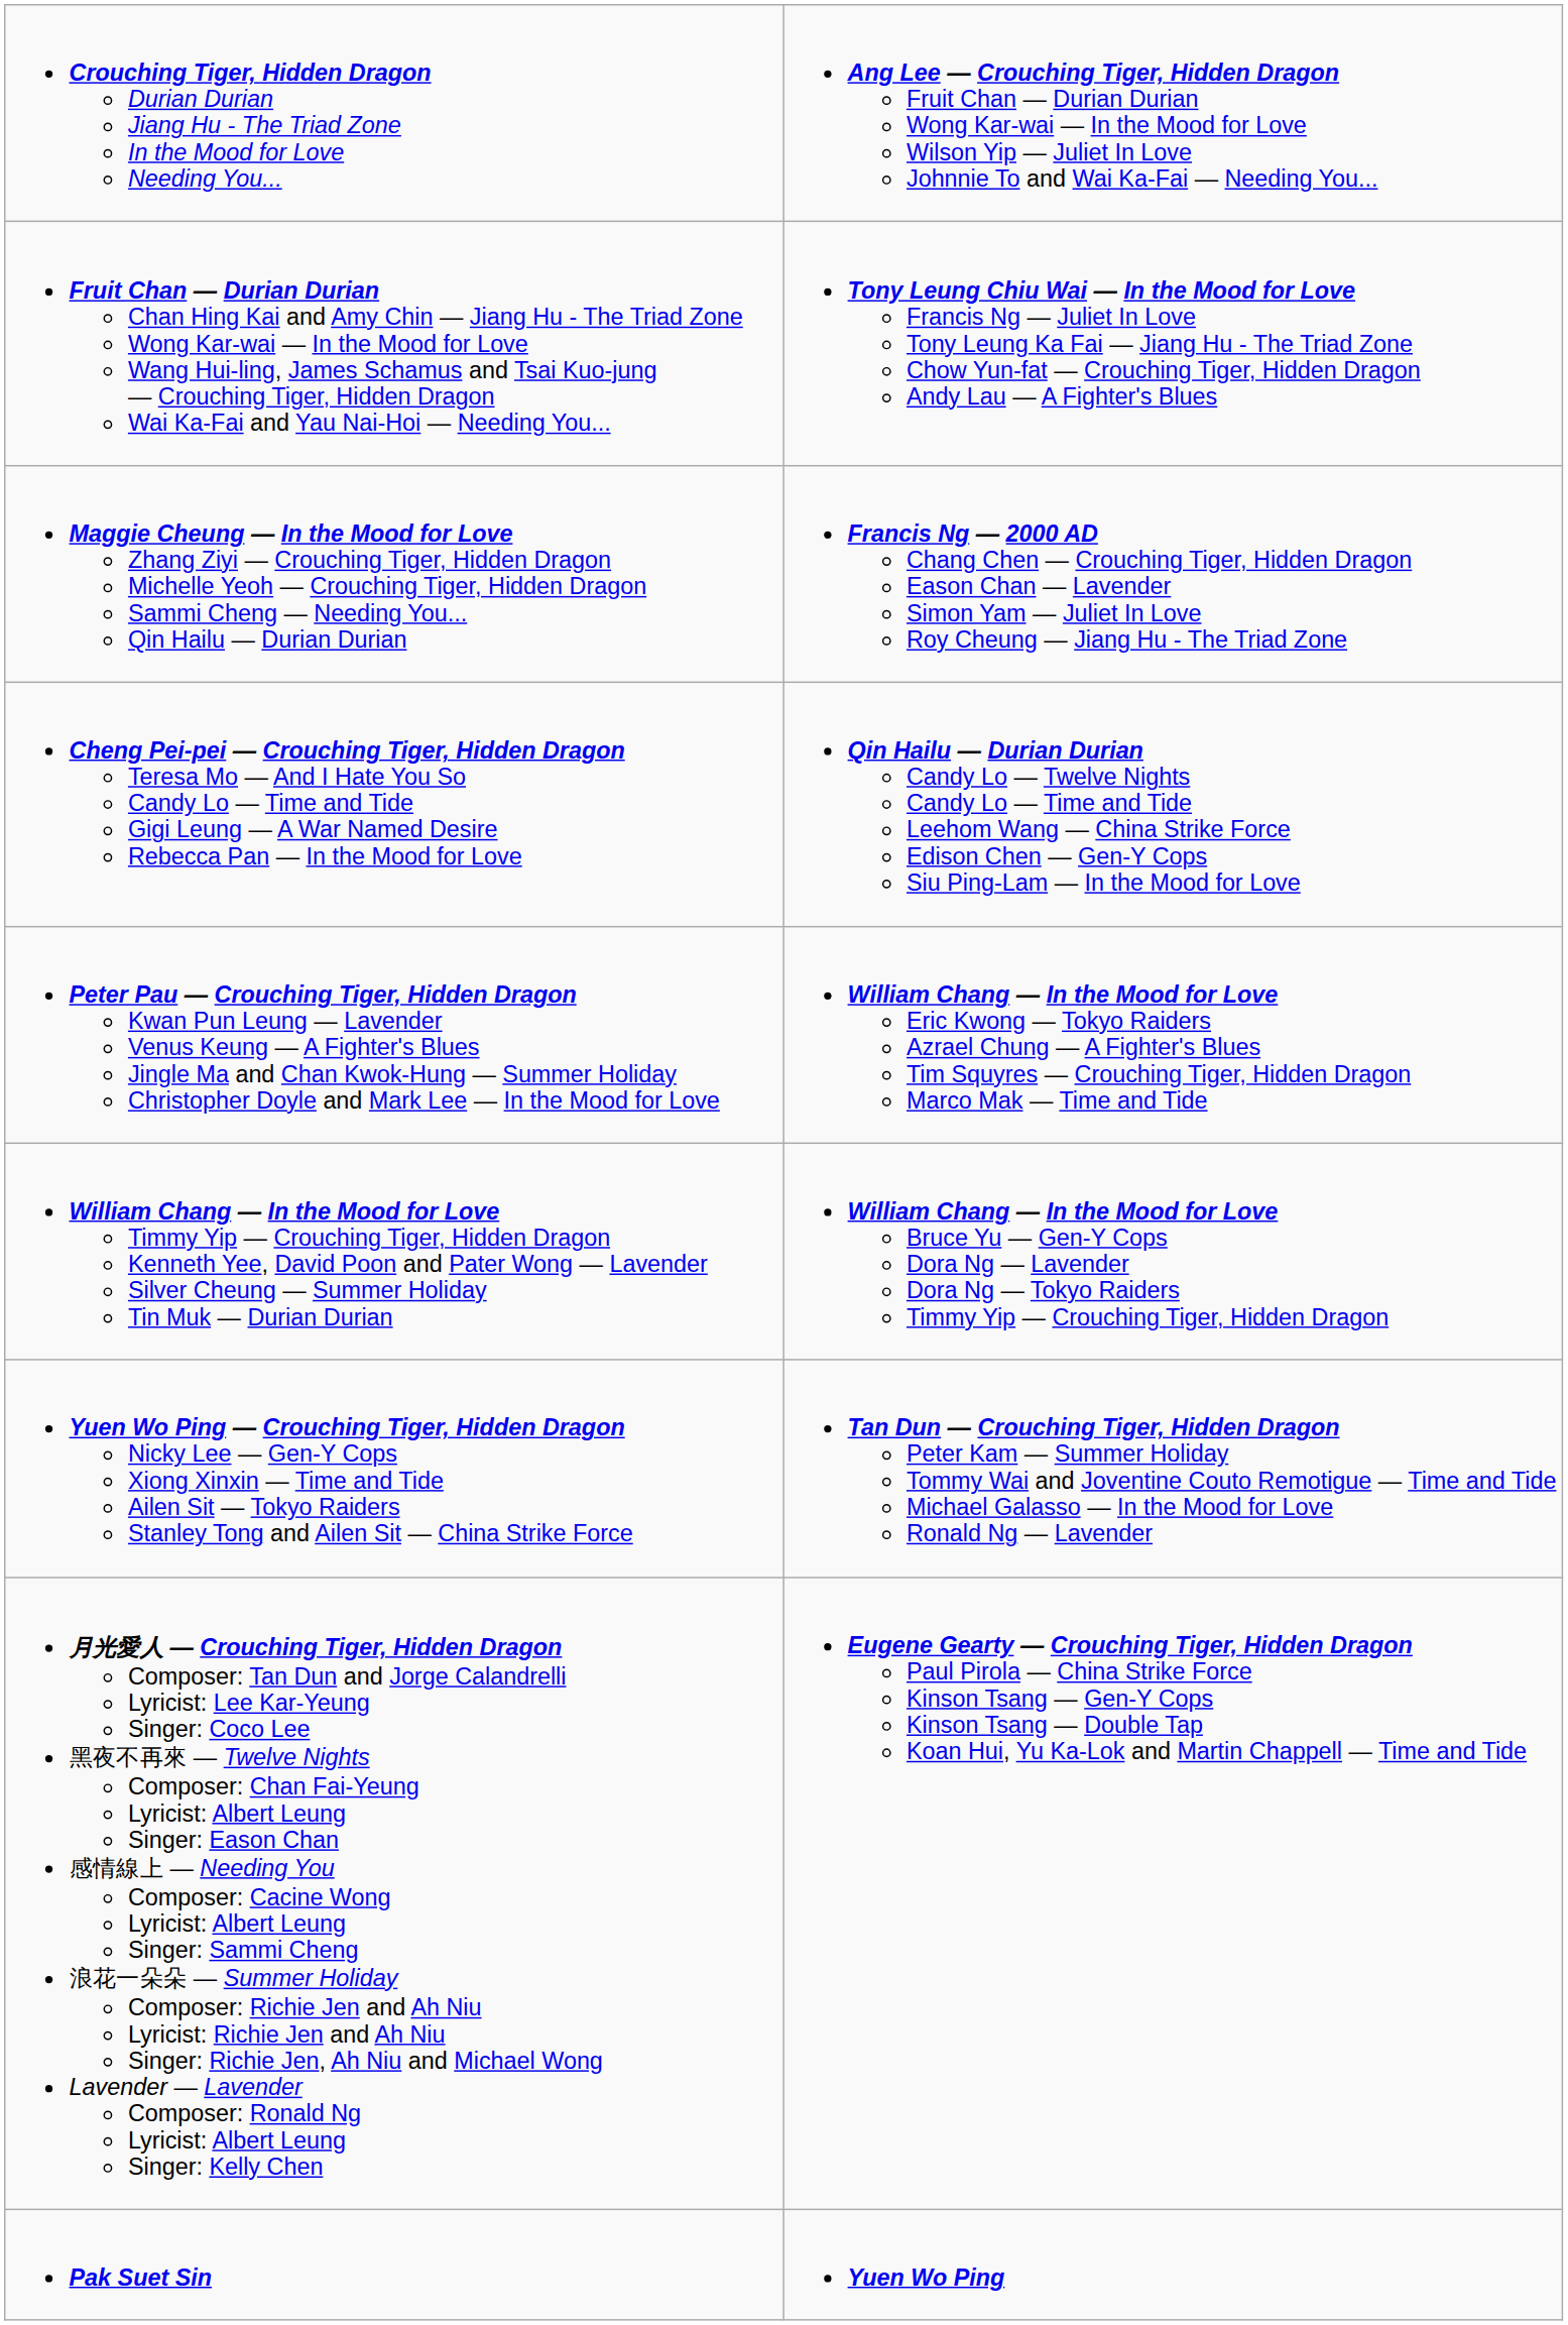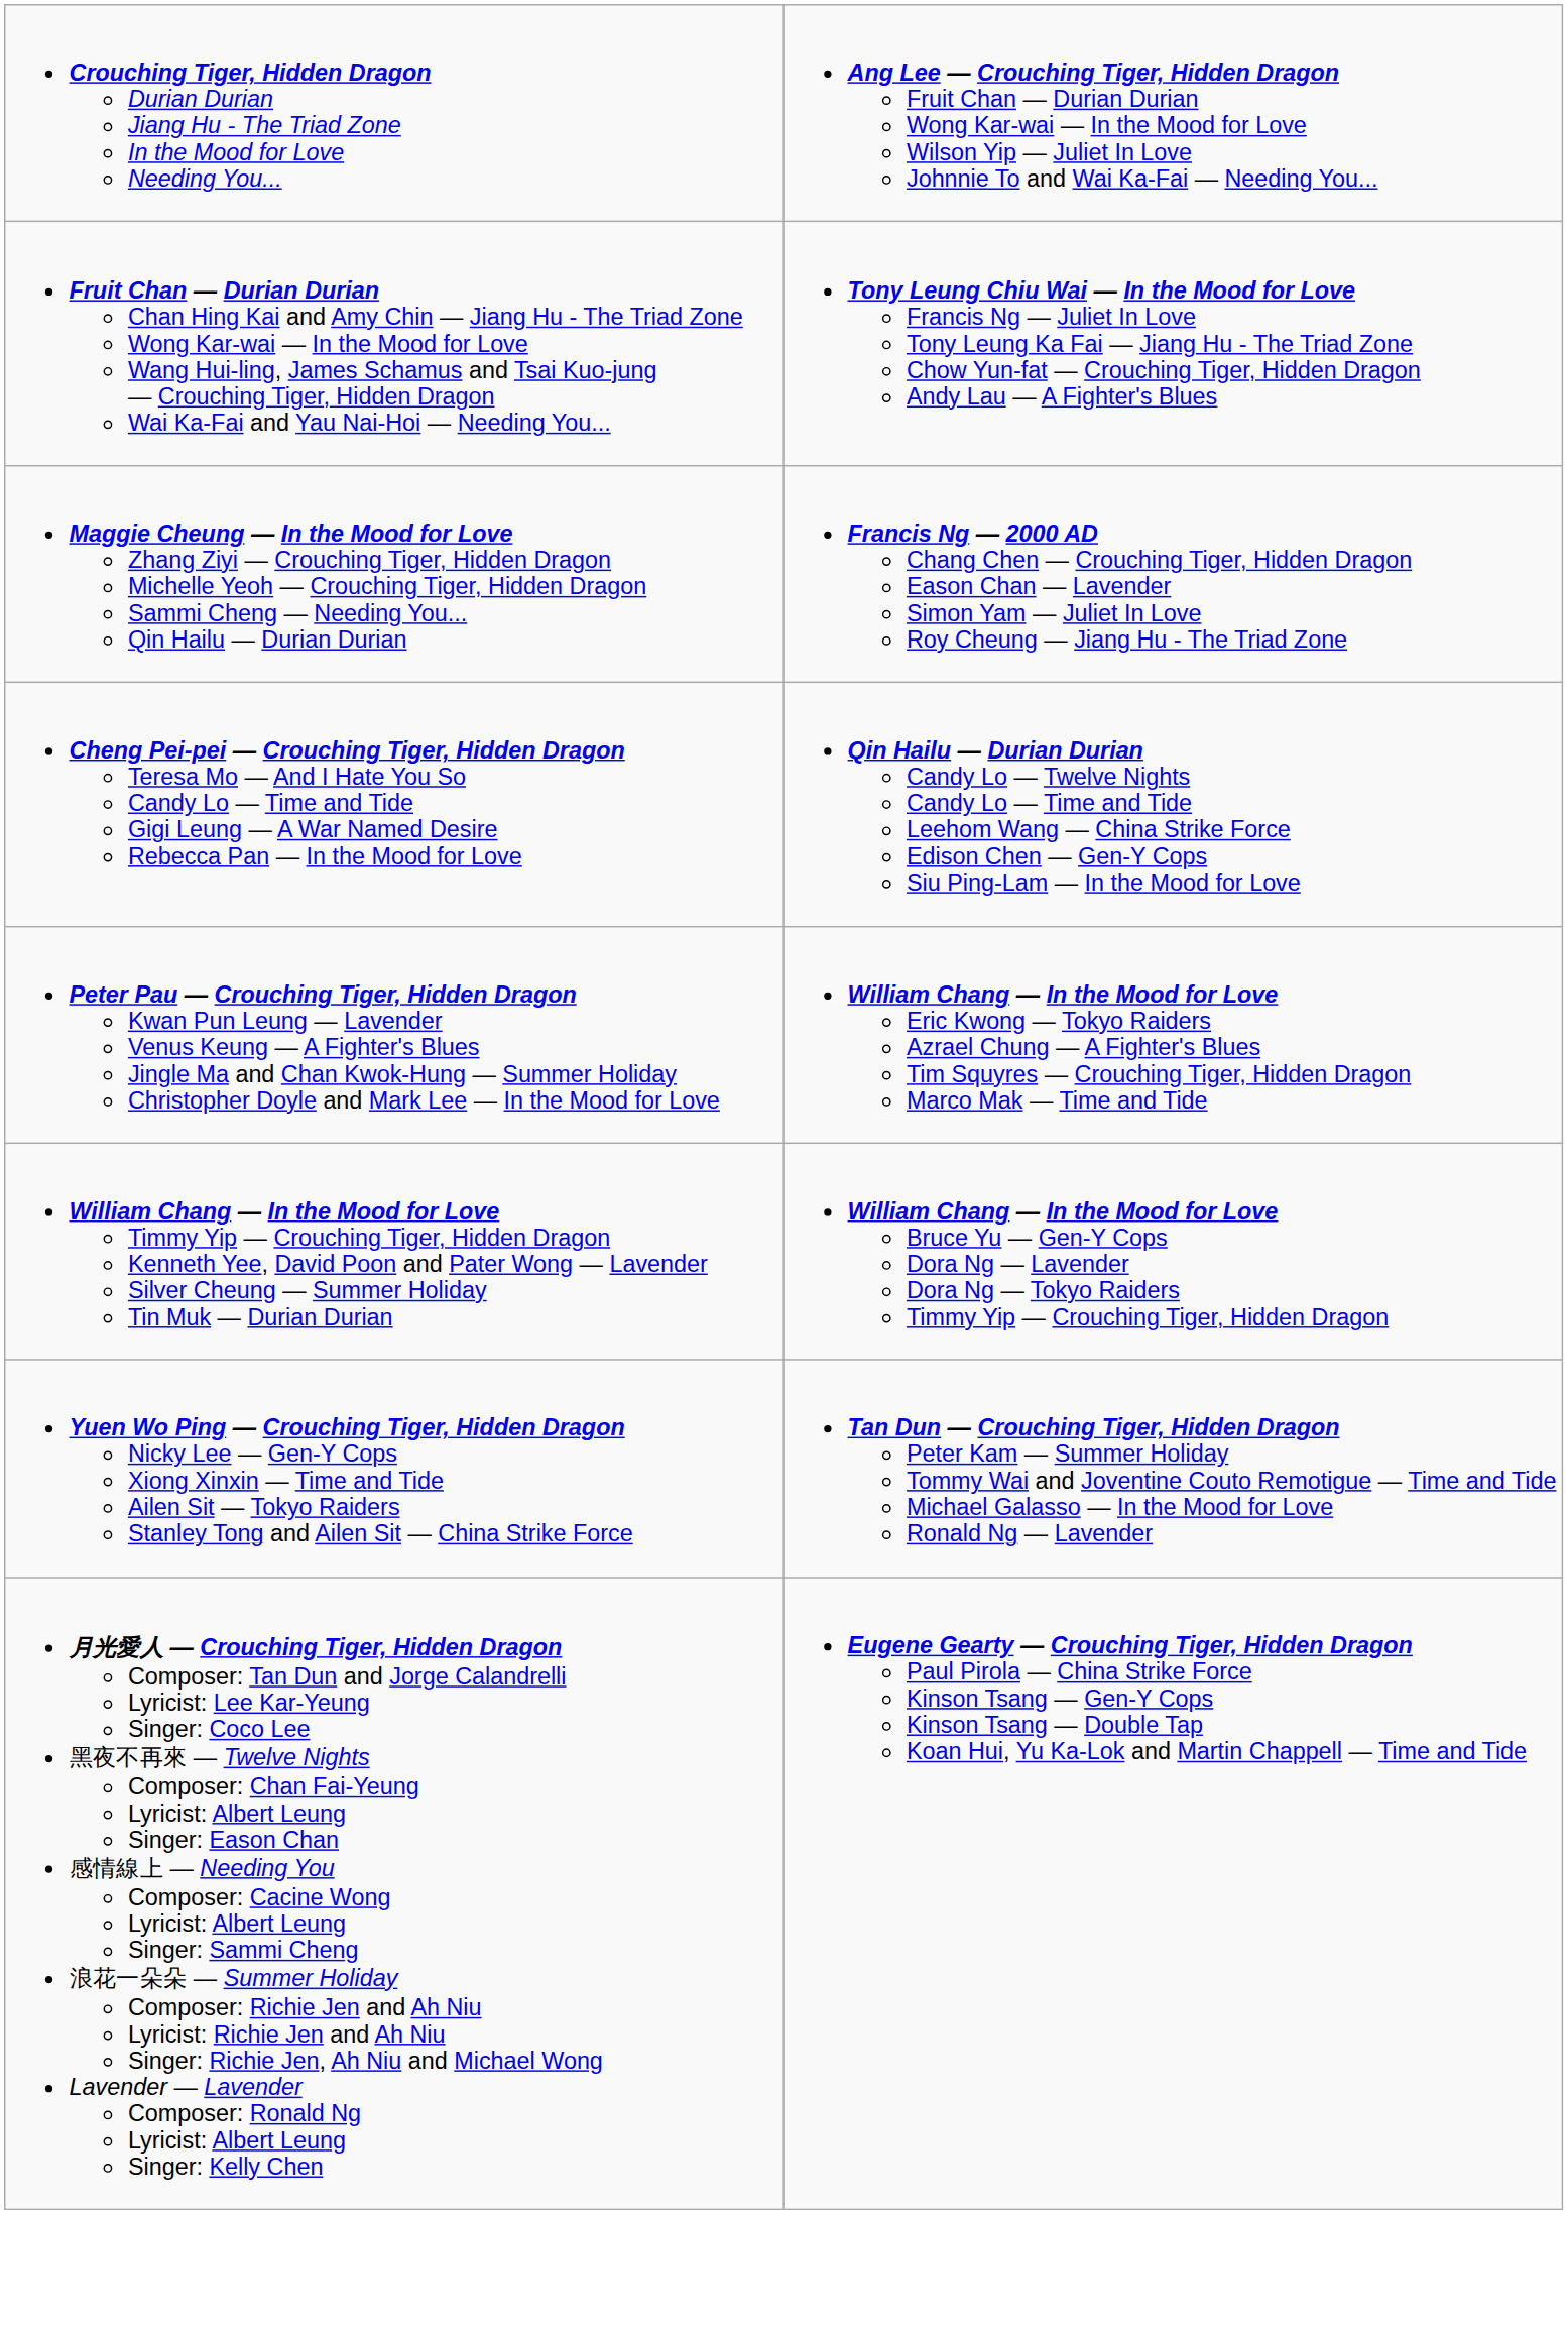- row: Pak Suet Sin | Yuen Wo Ping
